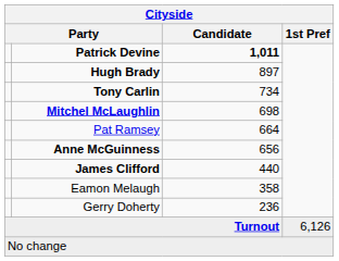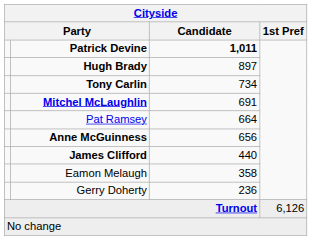Mitchel McLaughlin | Candidate: 698 -> 691
